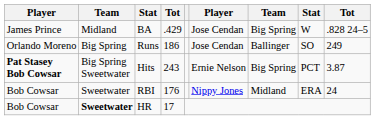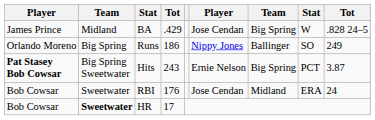Runs | column 6: Jose Cendan -> Nippy Jones
RBI | column 6: Nippy Jones -> Jose Cendan
